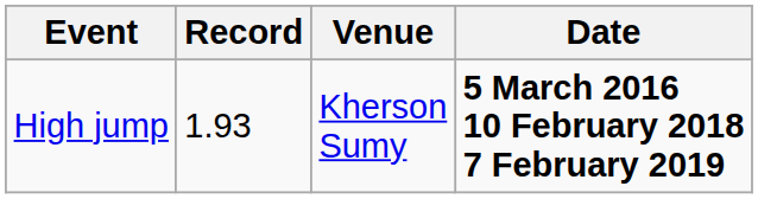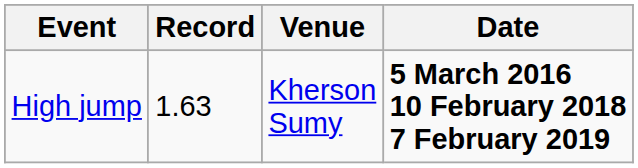High jump | Record: 1.93 -> 1.63
